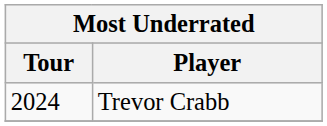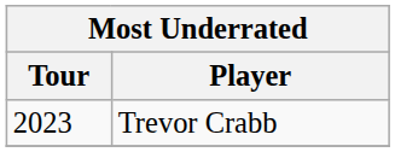Trevor Crabb | Tour: 2024 -> 2023
